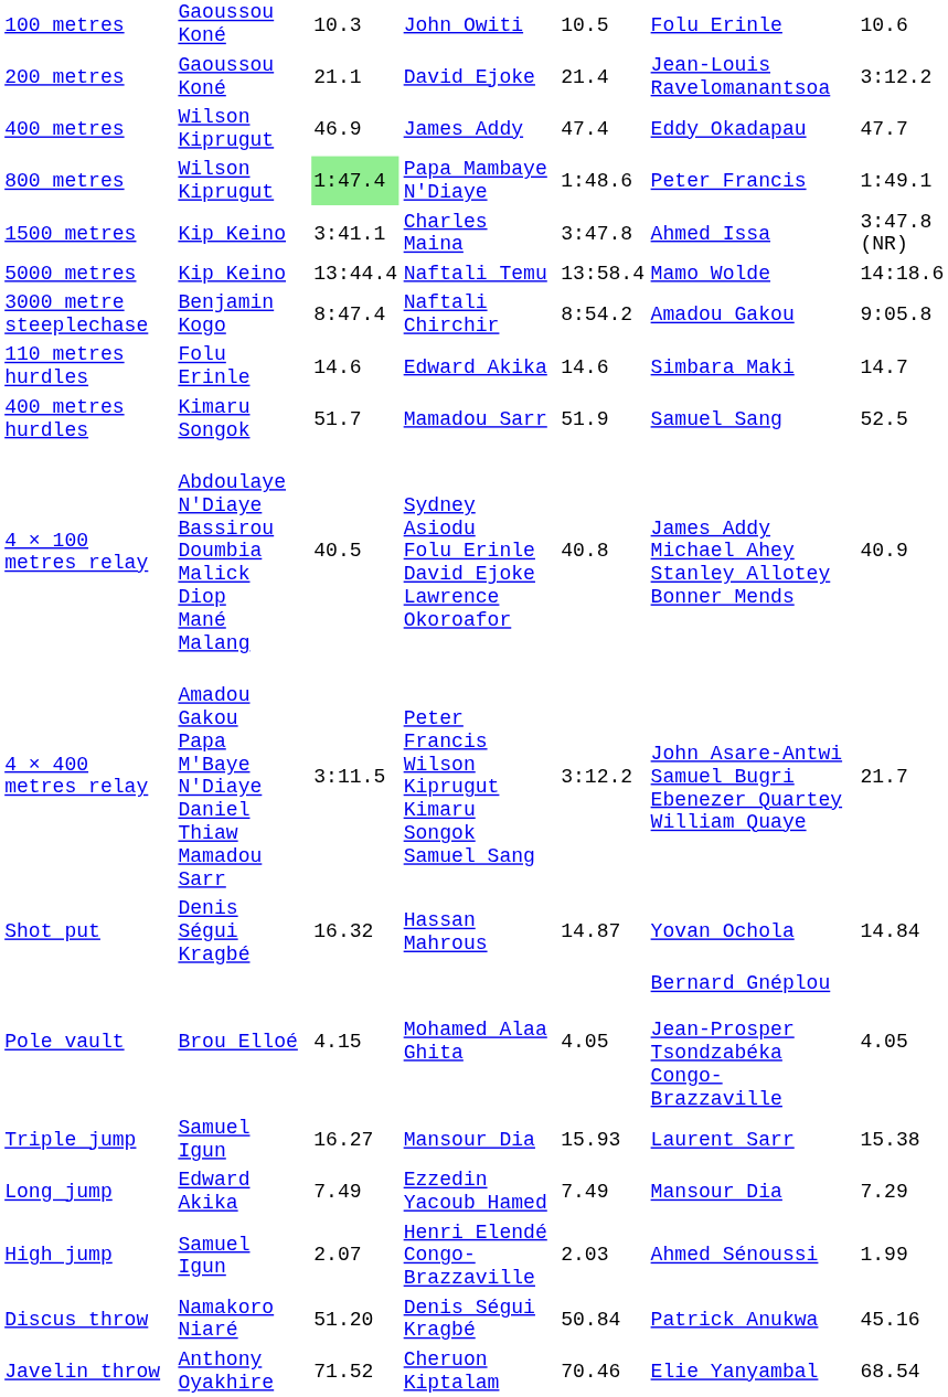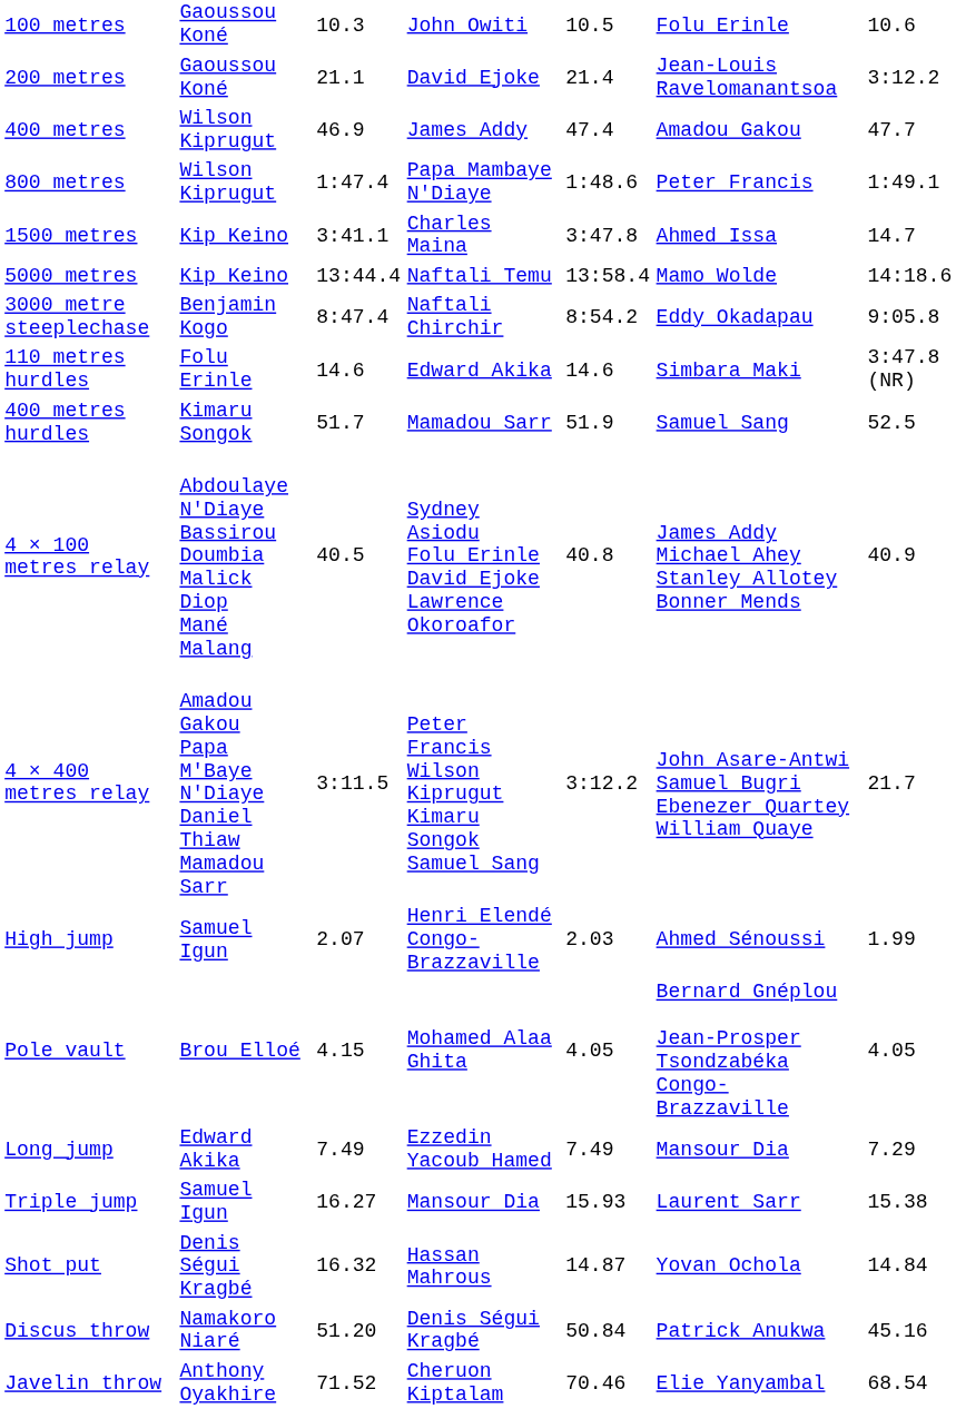400 metres | column 6: Eddy Okadapau -> Amadou Gakou
800 metres | column 3: lightgreen background -> no background
1500 metres | column 7: 3:47.8 (NR) -> 14.7
3000 metre steeplechase | column 6: Amadou Gakou -> Eddy Okadapau
110 metres hurdles | column 7: 14.7 -> 3:47.8 (NR)
rows swapped: High jump <-> Shot put
rows swapped: Long jump <-> Triple jump
